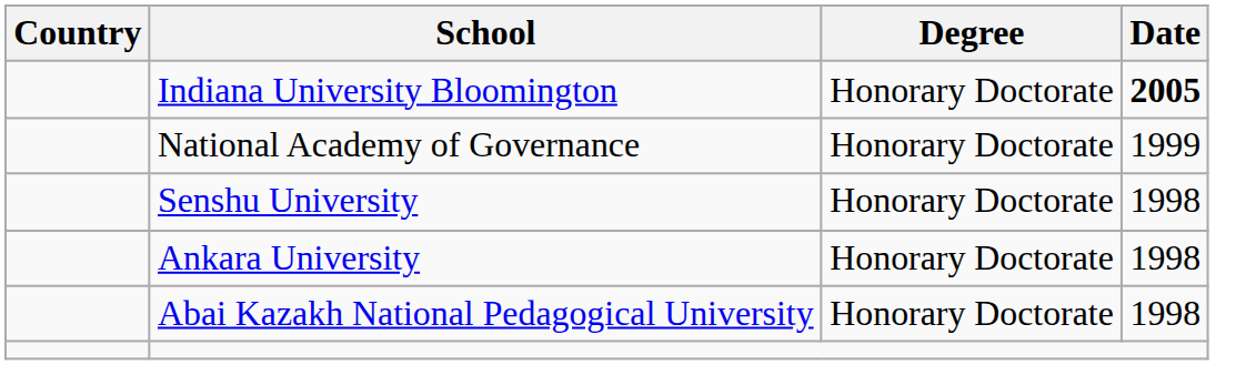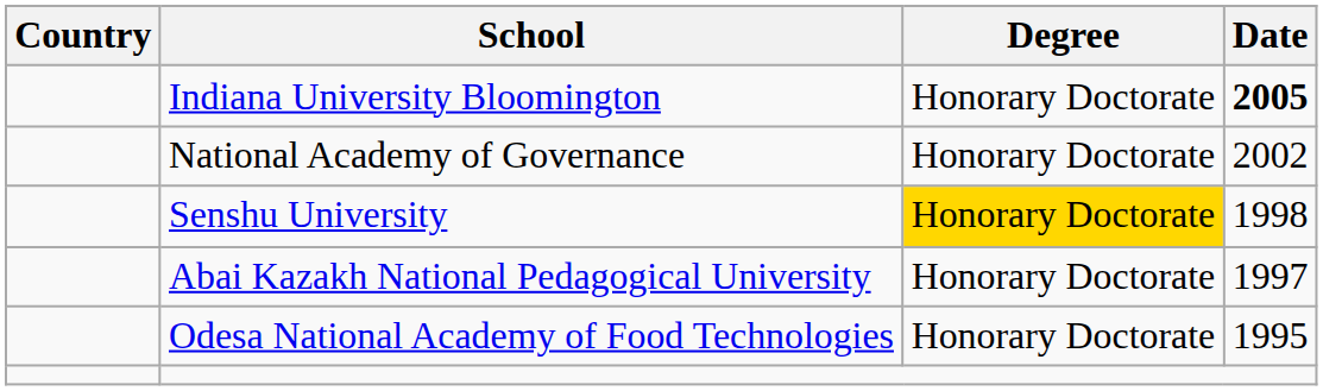National Academy of Governance | Date: 1999 -> 2002
Senshu University | Degree: no background -> gold background
- row: Ankara University | Honorary Doctorate | 1998
Abai Kazakh National Pedagogical University | Date: 1998 -> 1997
+ row: Odesa National Academy of Food Technologies | Honorary Doctorate | 1995
